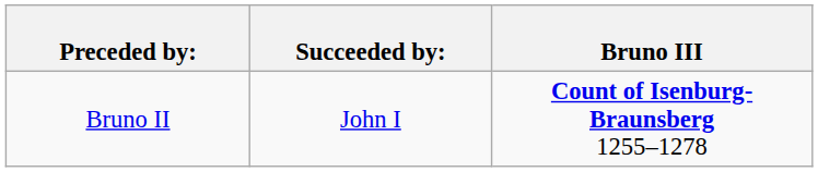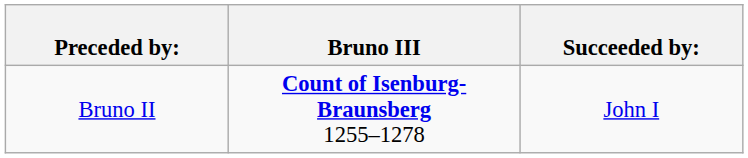columns swapped: Bruno III <-> Succeeded by:
